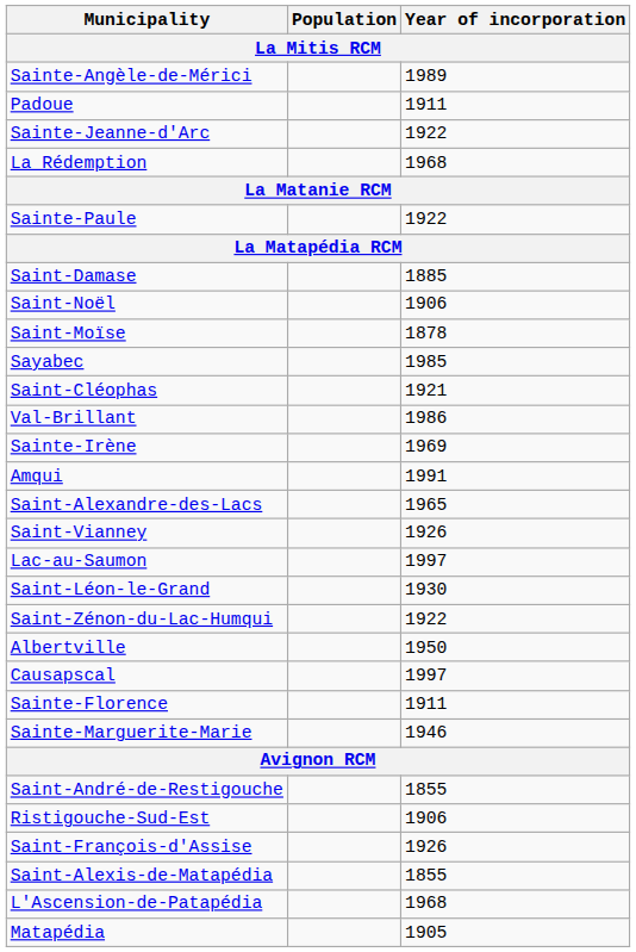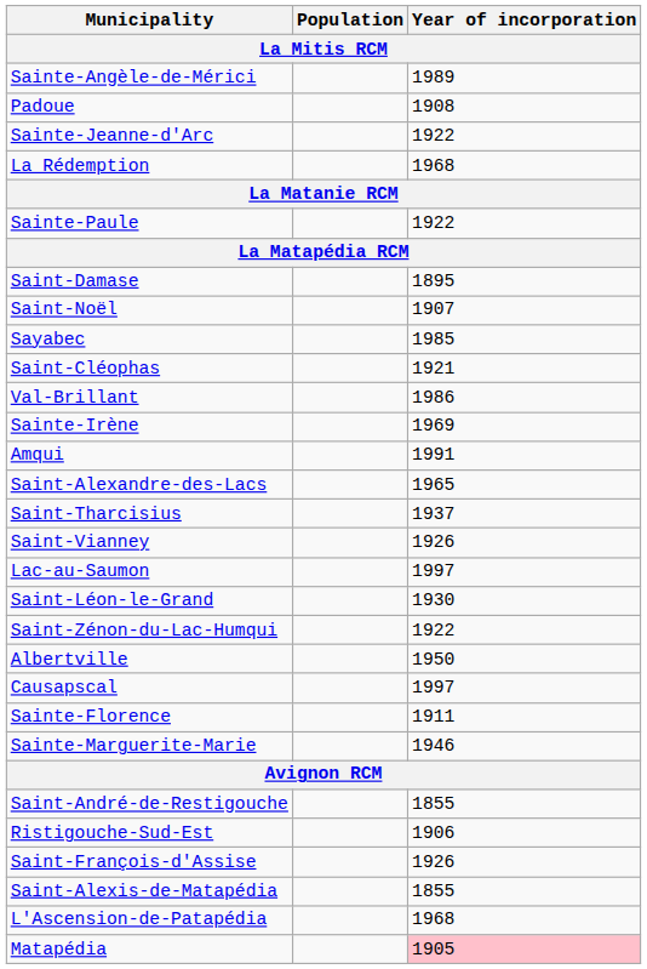Padoue | Year of incorporation: 1911 -> 1908
Saint-Damase | Year of incorporation: 1885 -> 1895
Saint-Noël | Year of incorporation: 1906 -> 1907
- row: Saint-Moïse | 1878
+ row: Saint-Tharcisius | 1937
Matapédia | Year of incorporation: no background -> pink background
